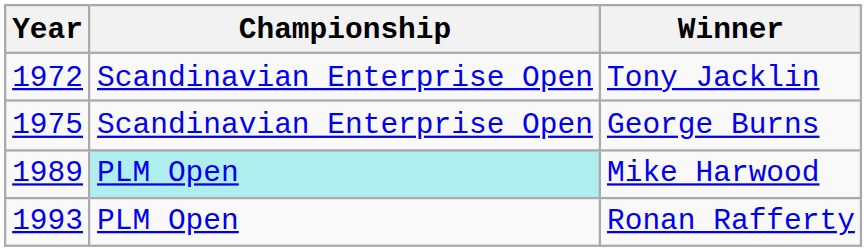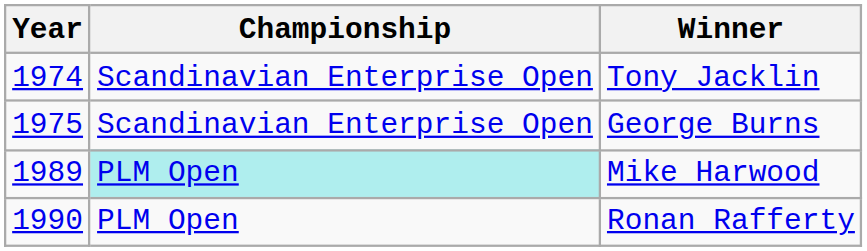Tony Jacklin | Year: 1972 -> 1974
Ronan Rafferty | Year: 1993 -> 1990
